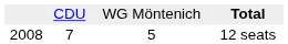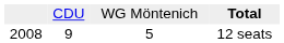12 seats | column 2: 7 -> 9
